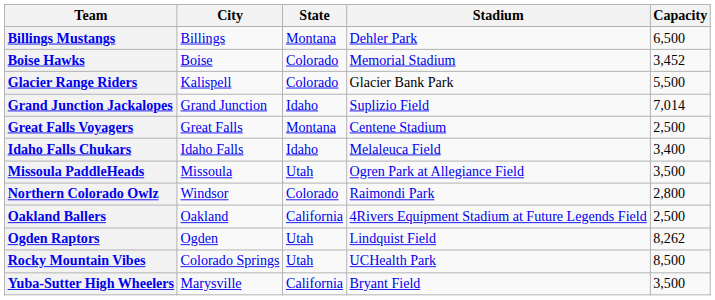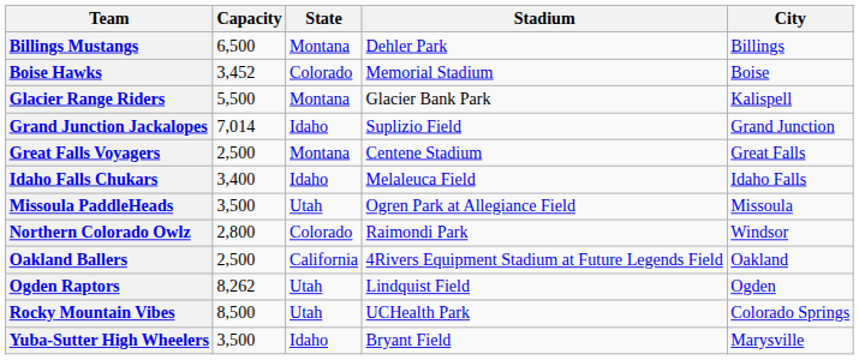columns swapped: City <-> Capacity
Glacier Range Riders | State: Colorado -> Montana
Yuba-Sutter High Wheelers | State: California -> Idaho
